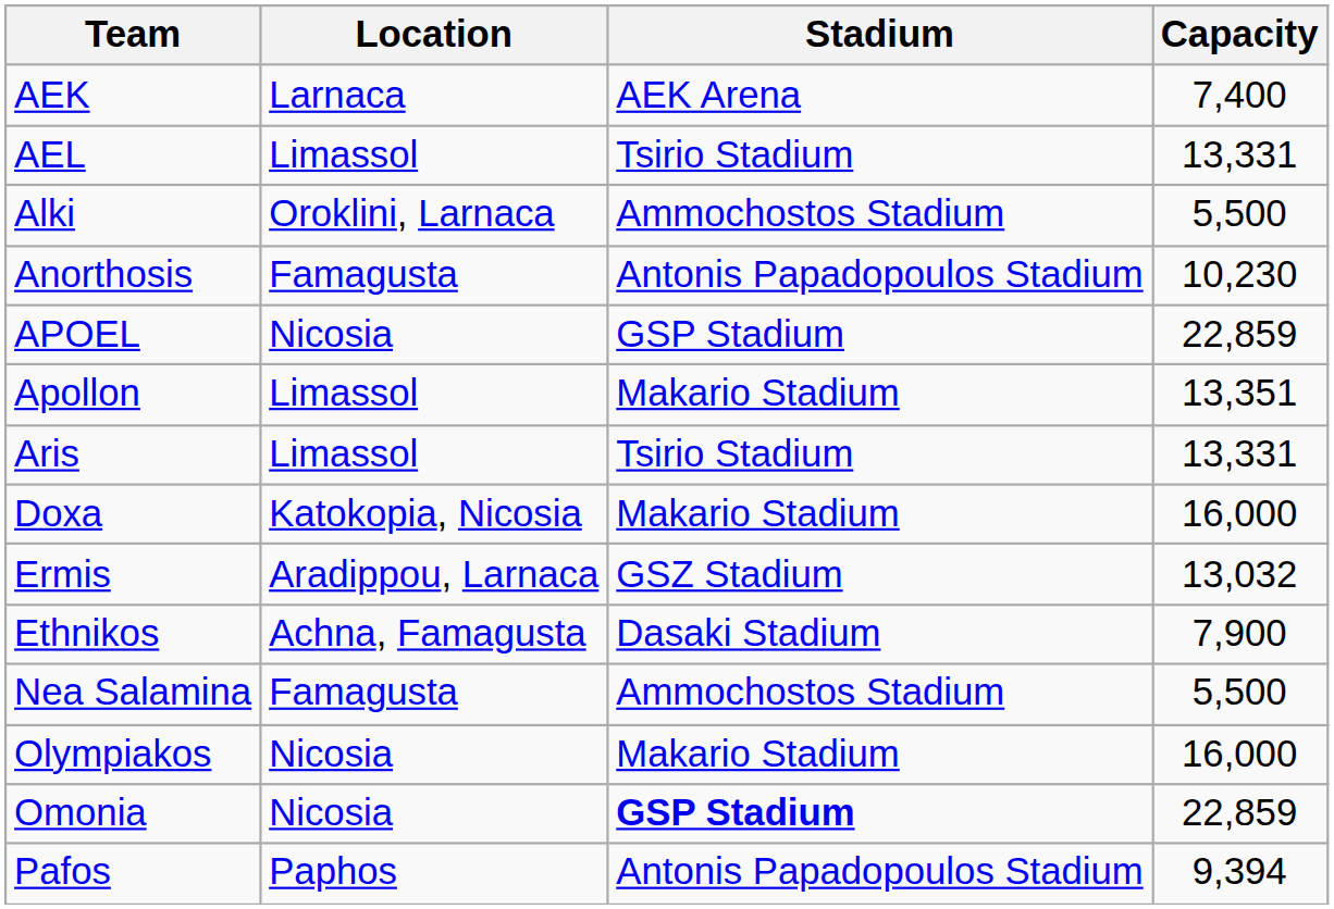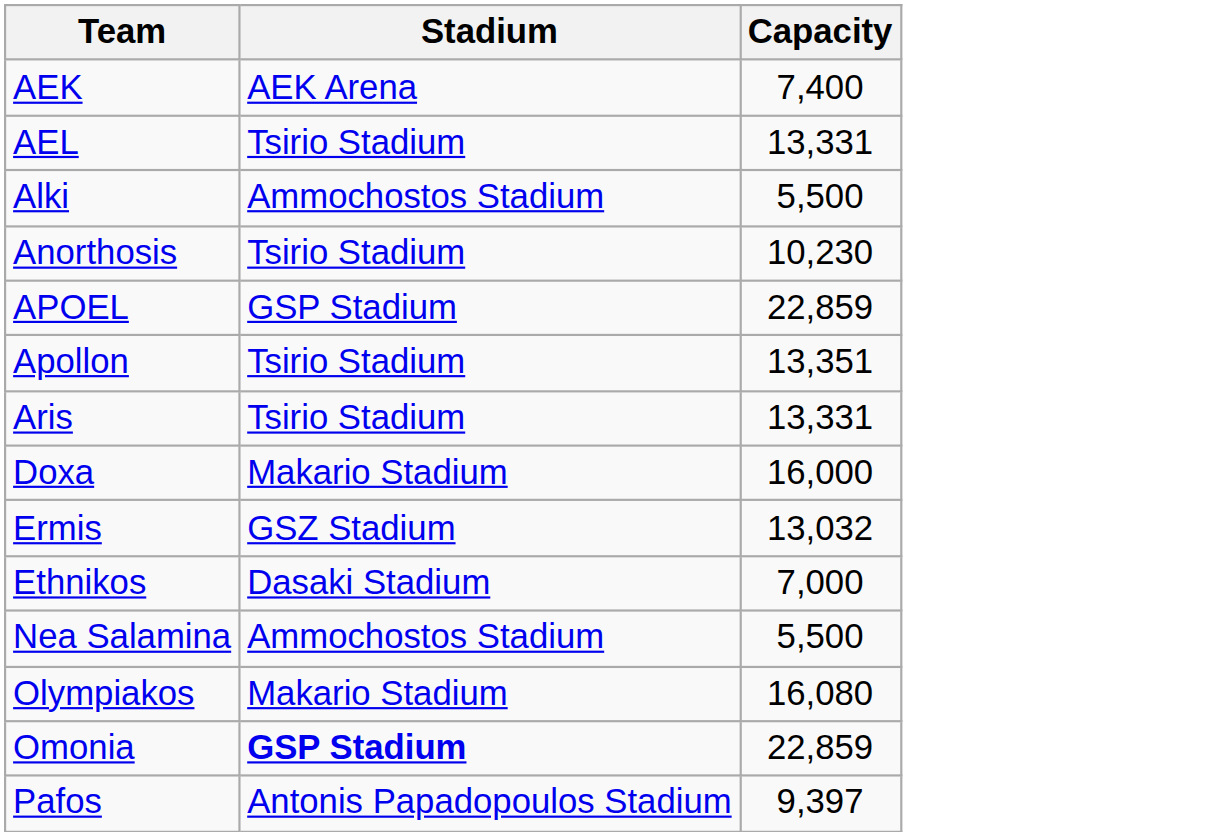- column: Location | Larnaca | Limassol | Oroklini, Larnaca | Famagusta | Nicosia | Limassol | Limassol | Katokopia, Nicosia | Aradippou, Larnaca | Achna, Famagusta | Famagusta | Nicosia | Nicosia | Paphos
Anorthosis | Stadium: Antonis Papadopoulos Stadium -> Tsirio Stadium
Apollon | Stadium: Makario Stadium -> Tsirio Stadium
Ethnikos | Capacity: 7,900 -> 7,000
Olympiakos | Capacity: 16,000 -> 16,080
Pafos | Capacity: 9,394 -> 9,397
